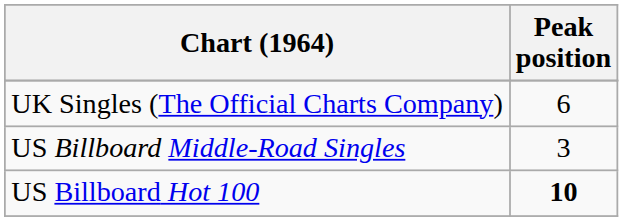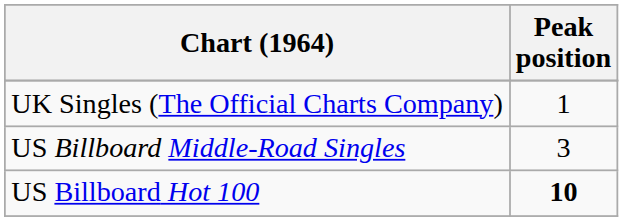UK Singles (The Official Charts Company) | Peak position: 6 -> 1
